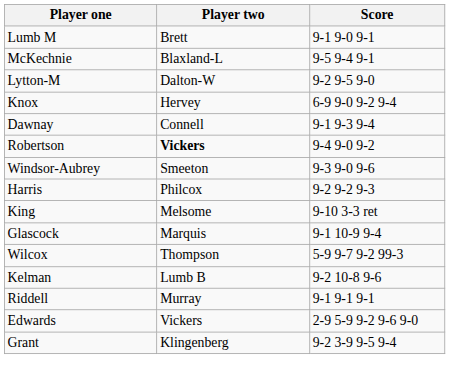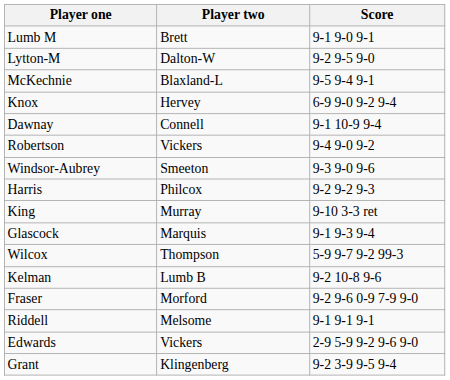rows swapped: Lytton-M <-> McKechnie
Dawnay | Score: 9-1 9-3 9-4 -> 9-1 10-9 9-4
Robertson | Player two: bold -> normal
King | Player two: Melsome -> Murray
Glascock | Score: 9-1 10-9 9-4 -> 9-1 9-3 9-4
+ row: Fraser | Morford | 9-2 9-6 0-9 7-9 9-0
Riddell | Player two: Murray -> Melsome
